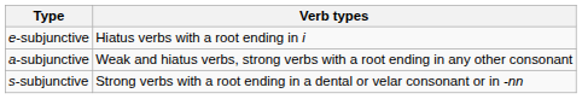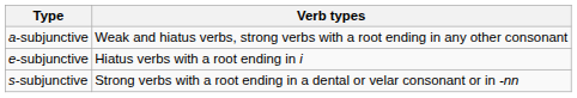rows swapped: a-subjunctive <-> e-subjunctive
